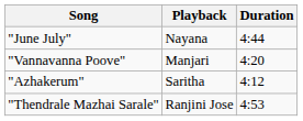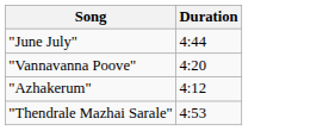- column: Playback | Nayana | Manjari | Saritha | Ranjini Jose
